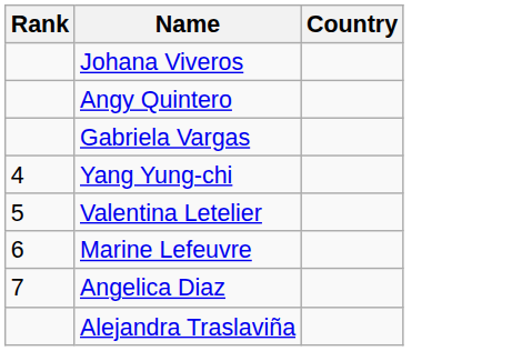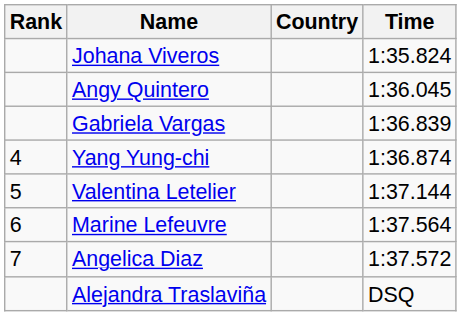+ column: Time | 1:35.824 | 1:36.045 | 1:36.839 | 1:36.874 | 1:37.144 | 1:37.564 | 1:37.572 | DSQ
